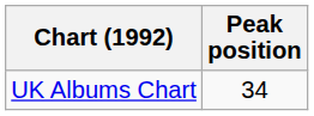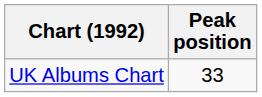UK Albums Chart | Peak position: 34 -> 33
